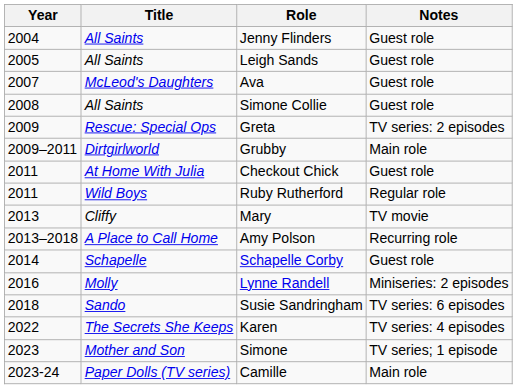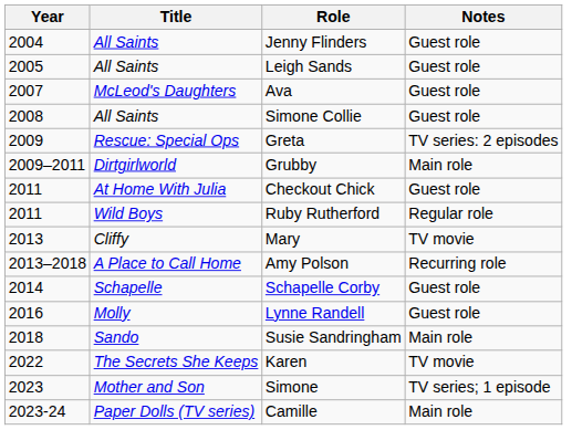Lynne Randell | Notes: Miniseries: 2 episodes -> Guest role
Susie Sandringham | Notes: TV series: 6 episodes -> Main role
Karen | Notes: TV series: 4 episodes -> TV movie
